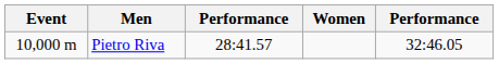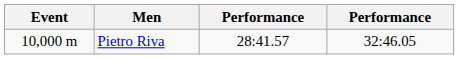- column: Women
